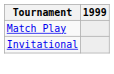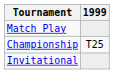+ row: Championship | T25
